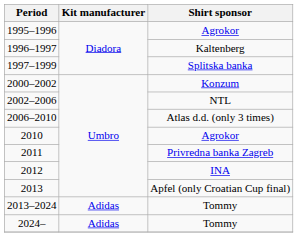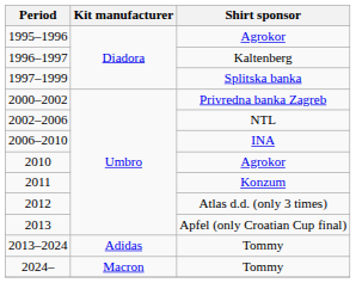2000–2002 | Shirt sponsor: Konzum -> Privredna banka Zagreb
2006–2010 | Shirt sponsor: Atlas d.d. (only 3 times) -> INA
2011 | Shirt sponsor: Privredna banka Zagreb -> Konzum
2012 | Shirt sponsor: INA -> Atlas d.d. (only 3 times)
2024– | Kit manufacturer: Adidas -> Macron
